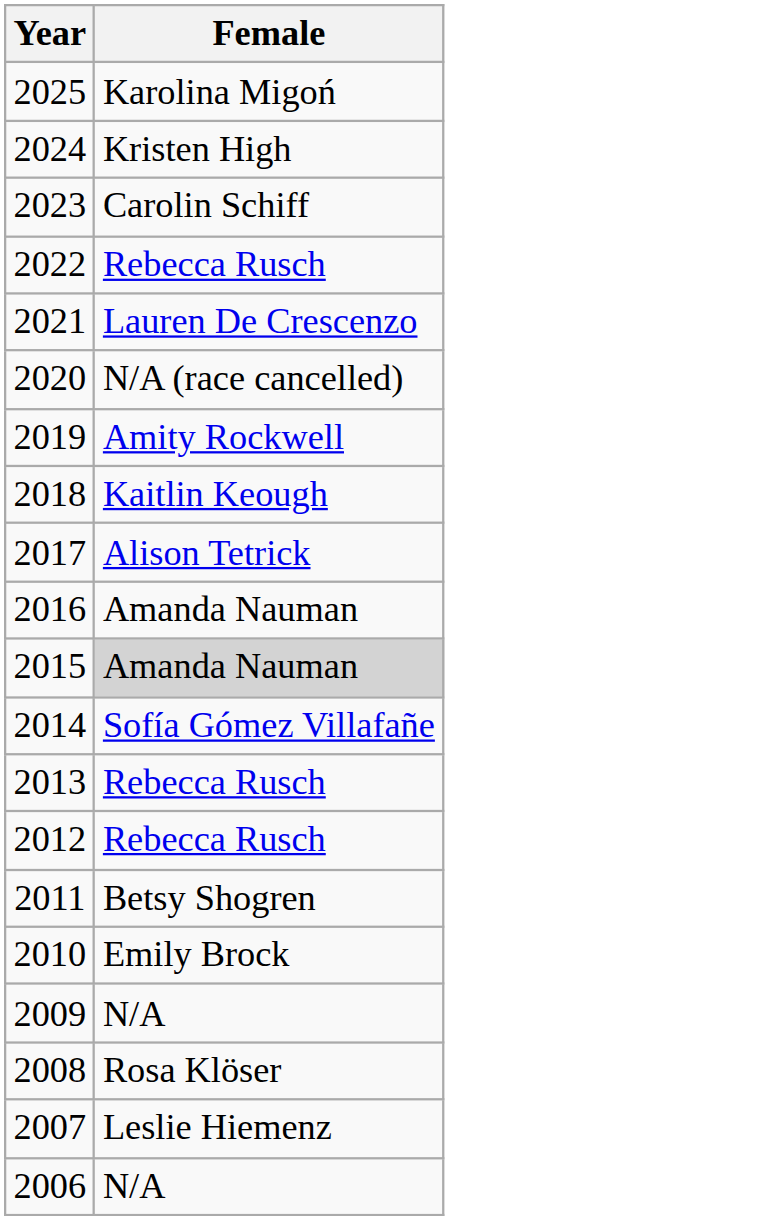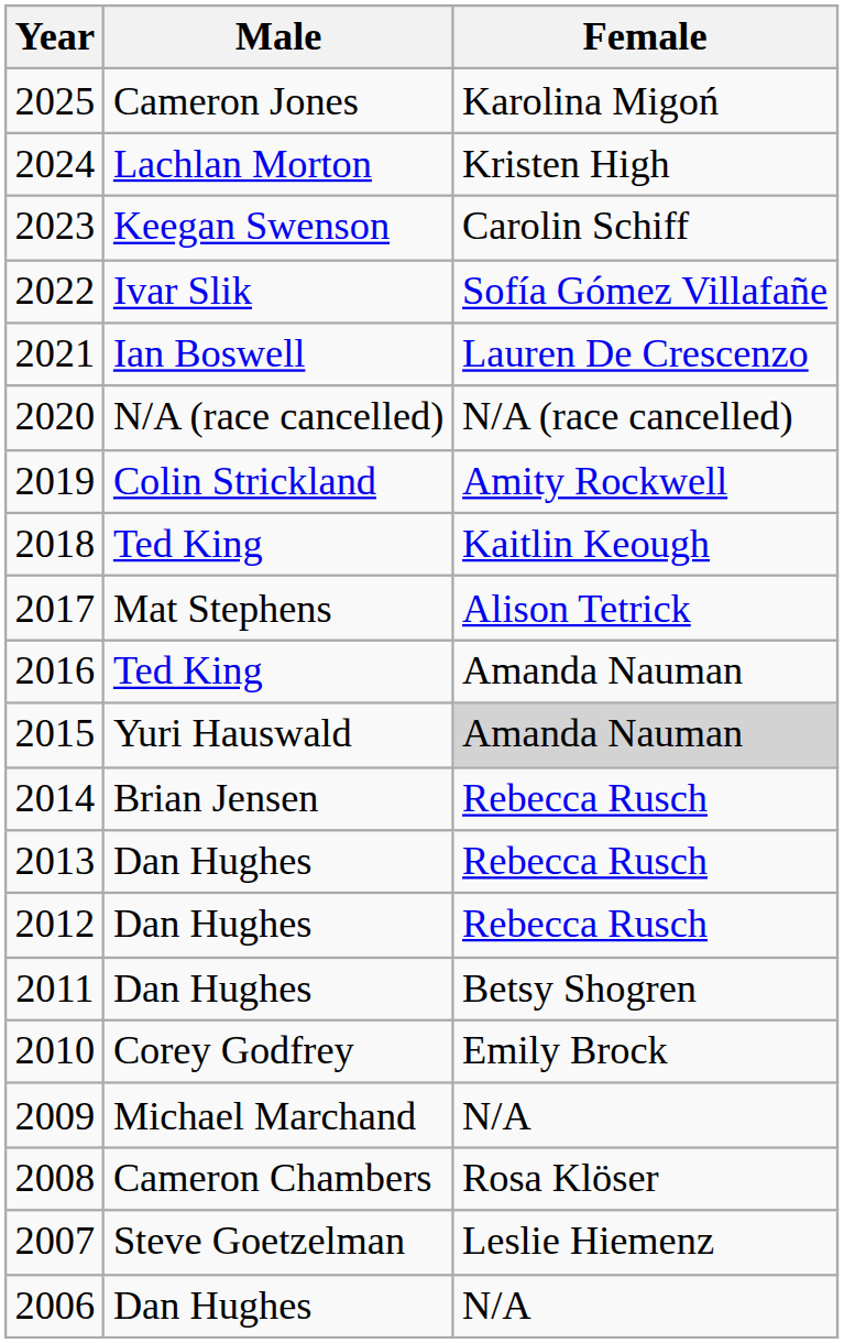+ column: Male | Cameron Jones | Lachlan Morton | Keegan Swenson | Ivar Slik | Ian Boswell | N/A (race cancelled) | Colin Strickland | Ted King | Mat Stephens | Ted King | Yuri Hauswald | Brian Jensen | Dan Hughes | Dan Hughes | Dan Hughes | Corey Godfrey | Michael Marchand | Cameron Chambers | Steve Goetzelman | Dan Hughes
2022 | Female: Rebecca Rusch -> Sofía Gómez Villafañe
2014 | Female: Sofía Gómez Villafañe -> Rebecca Rusch
